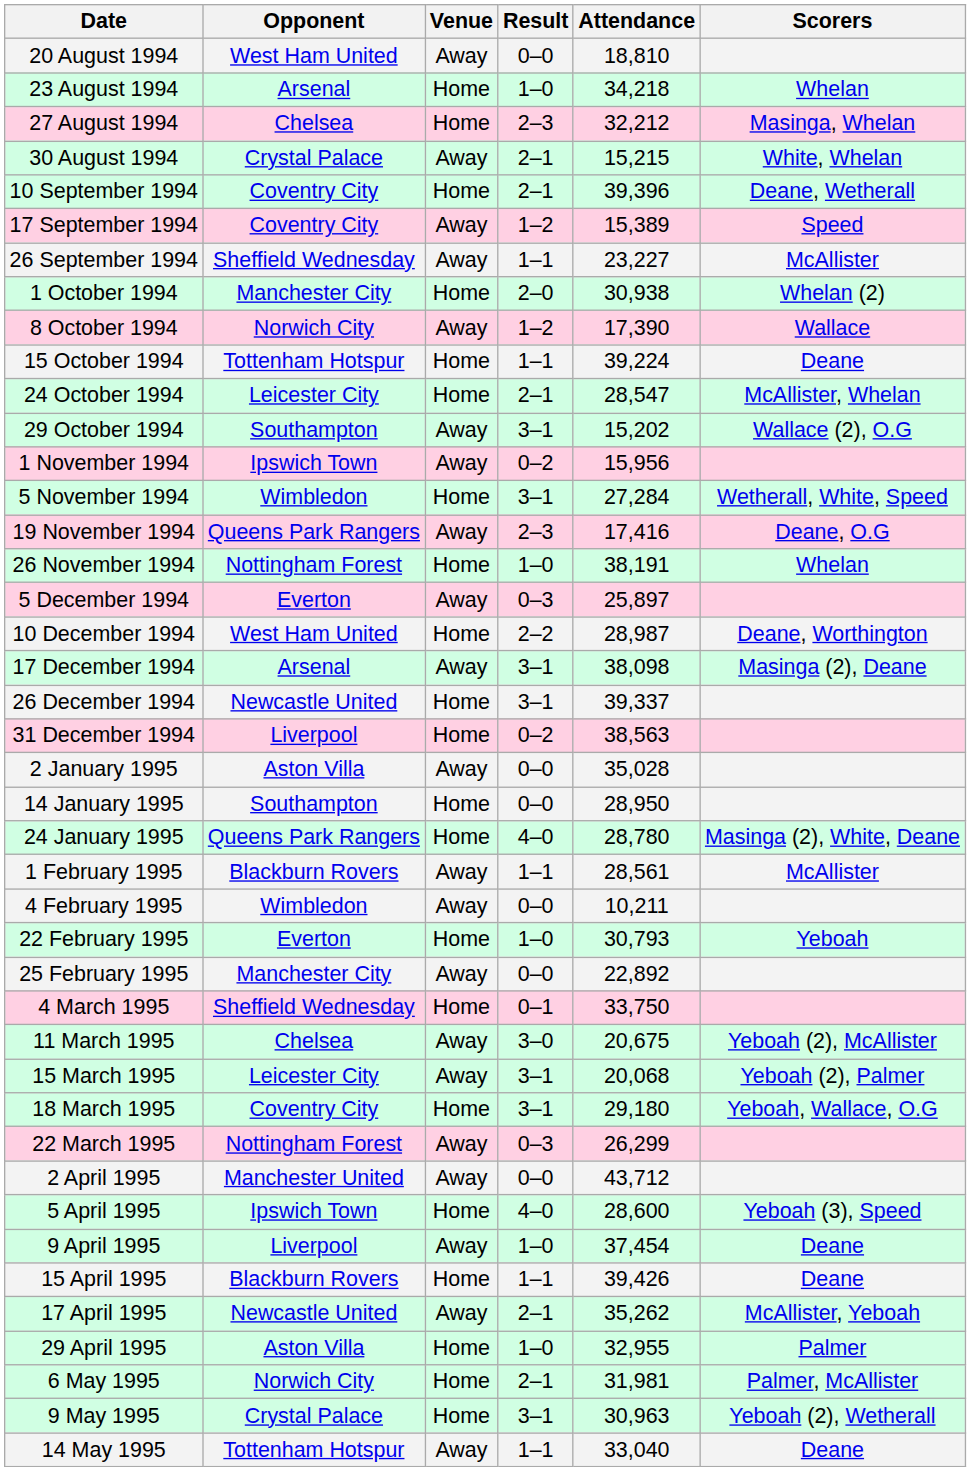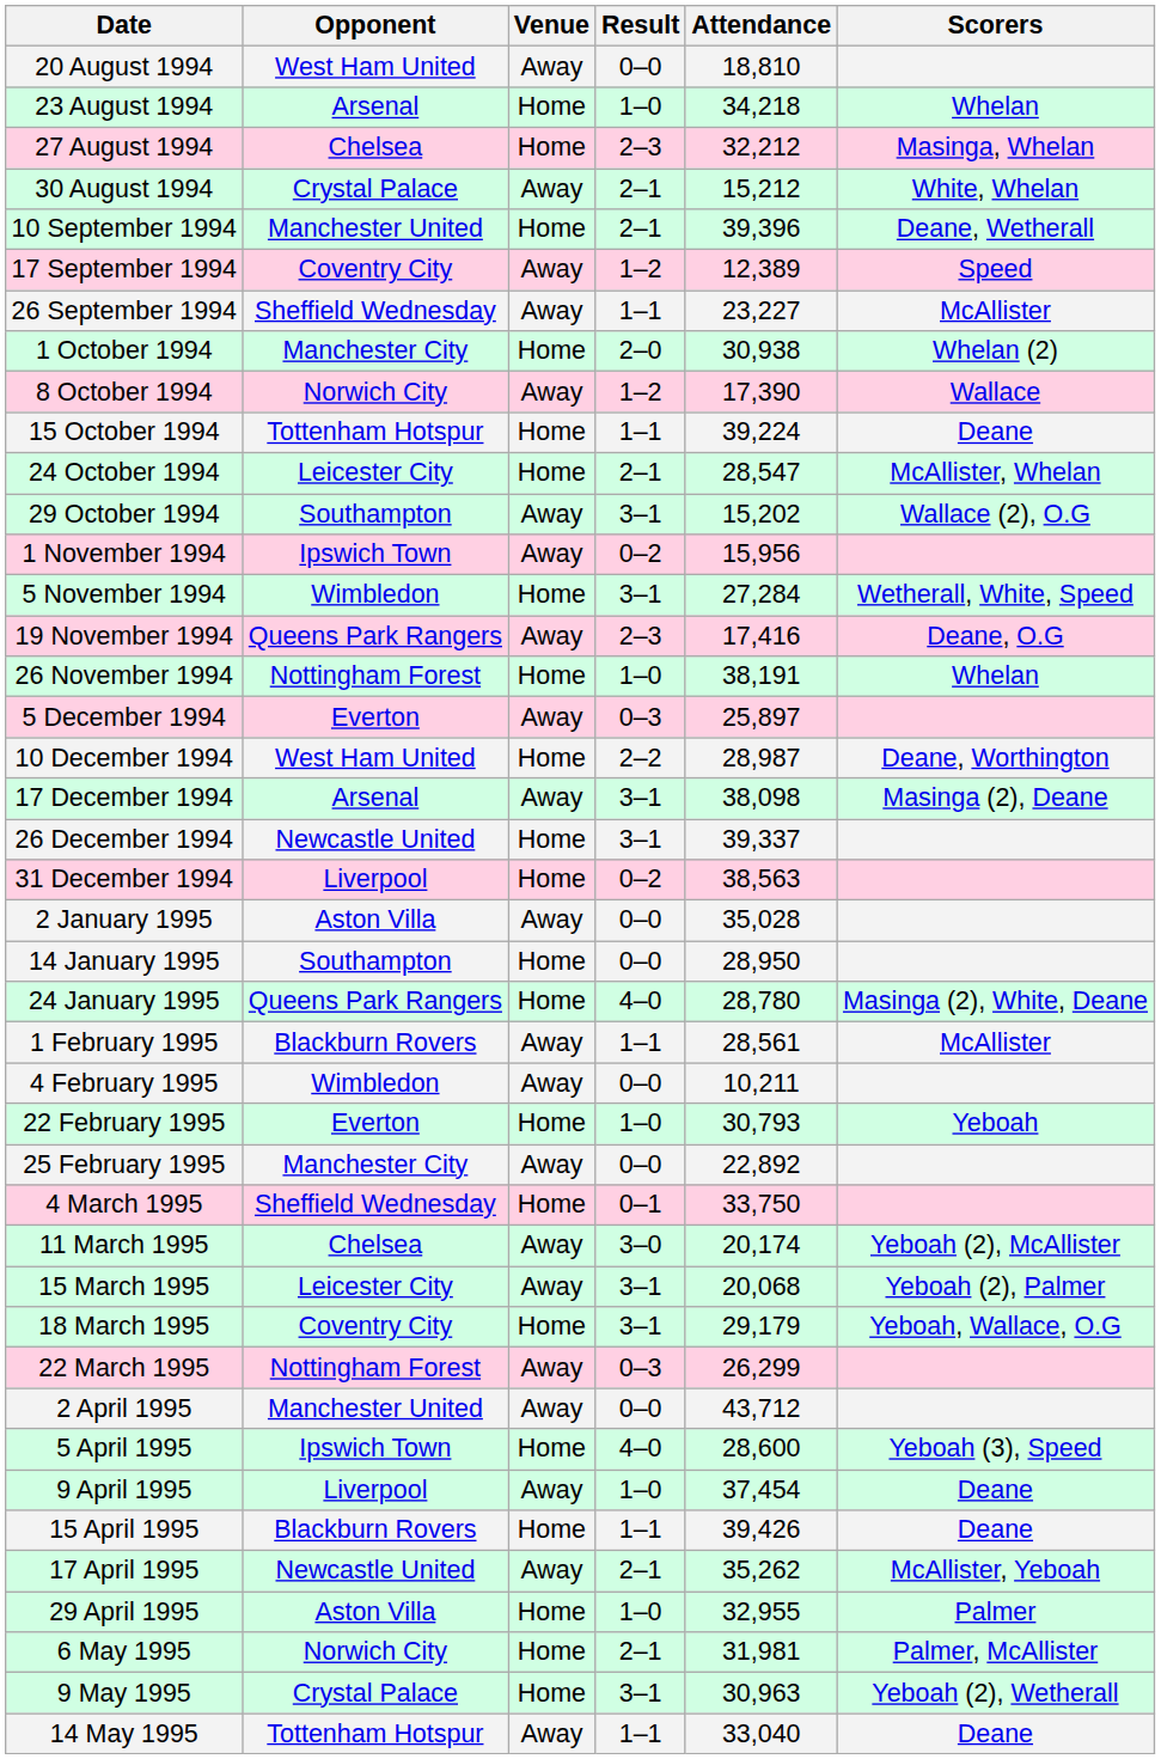30 August 1994 | Attendance: 15,215 -> 15,212
10 September 1994 | Opponent: Coventry City -> Manchester United
17 September 1994 | Attendance: 15,389 -> 12,389
11 March 1995 | Attendance: 20,675 -> 20,174
18 March 1995 | Attendance: 29,180 -> 29,179
